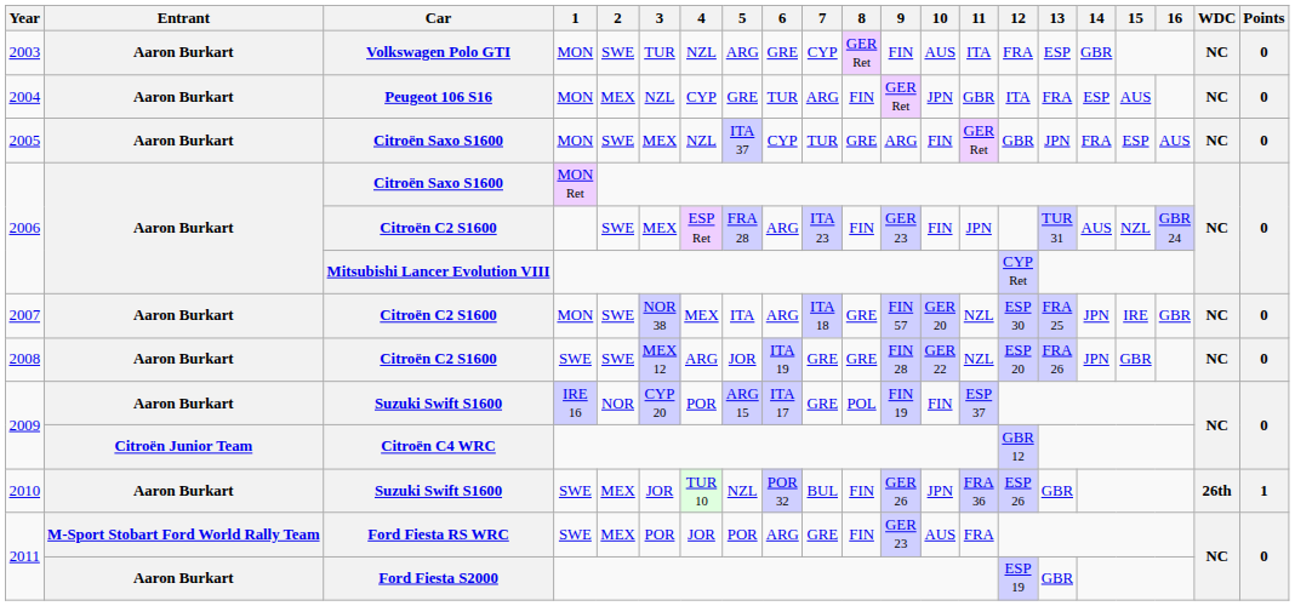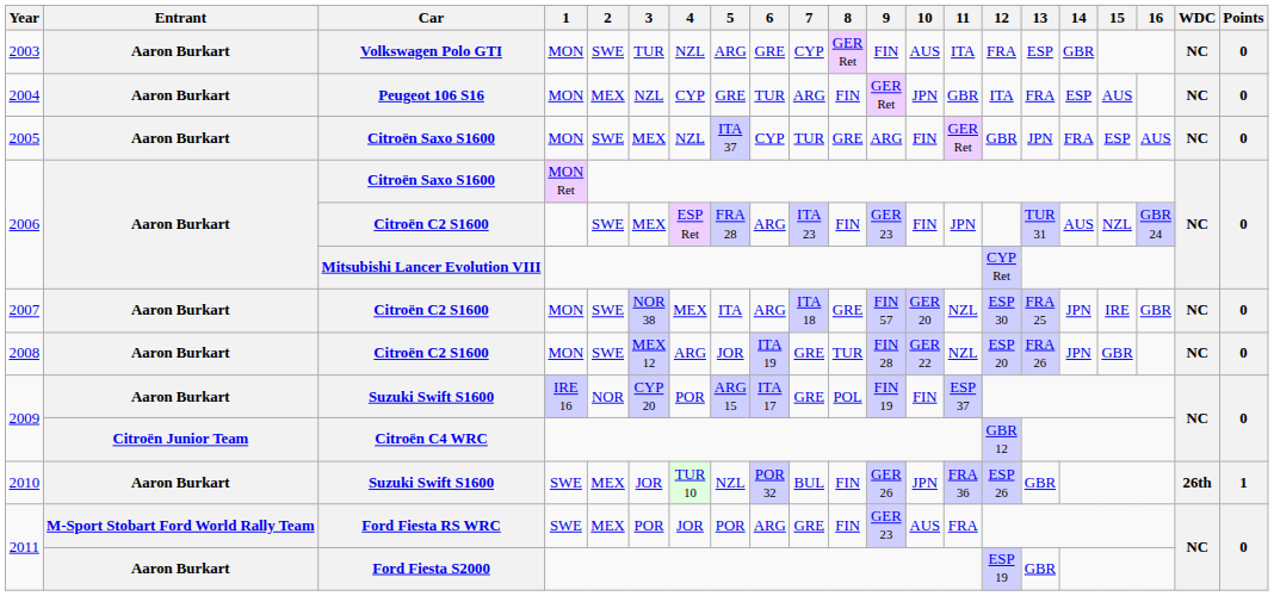2008 | 1: SWE -> MON
2008 | 8: GRE -> TUR
